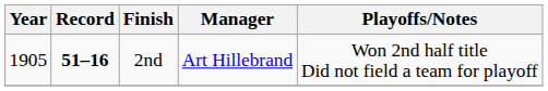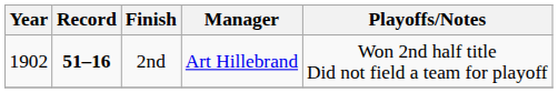2nd | Year: 1905 -> 1902
